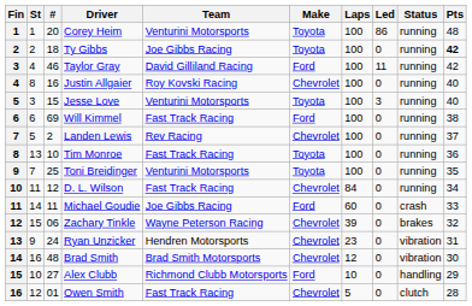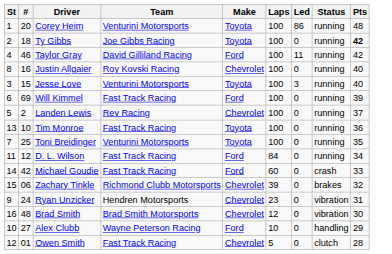- column: Fin | 1 | 2 | 3 | 4 | 5 | 6 | 7 | 8 | 9 | 10 | 11 | 12 | 13 | 14 | 15 | 16
Will Kimmel | Pts: 38 -> 39
D. L. Wilson | Make: Chevrolet -> Ford
Michael Goudie | #: 11 -> 42
Michael Goudie | Team: Joe Gibbs Racing -> Fast Track Racing
Zachary Tinkle | Team: Wayne Peterson Racing -> Richmond Clubb Motorsports
Alex Clubb | Team: Richmond Clubb Motorsports -> Wayne Peterson Racing
